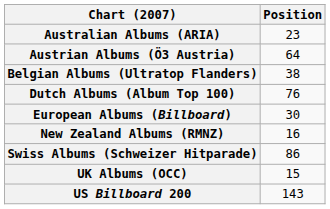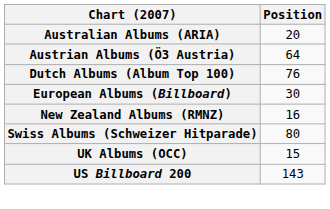Australian Albums (ARIA) | Position: 23 -> 20
- row: Belgian Albums (Ultratop Flanders) | 38
Swiss Albums (Schweizer Hitparade) | Position: 86 -> 80
